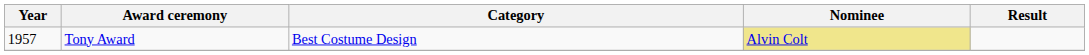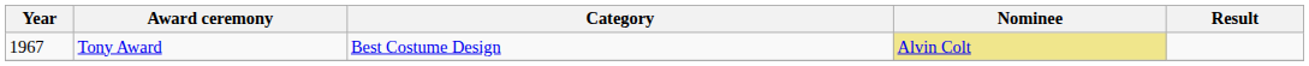Tony Award | Year: 1957 -> 1967
